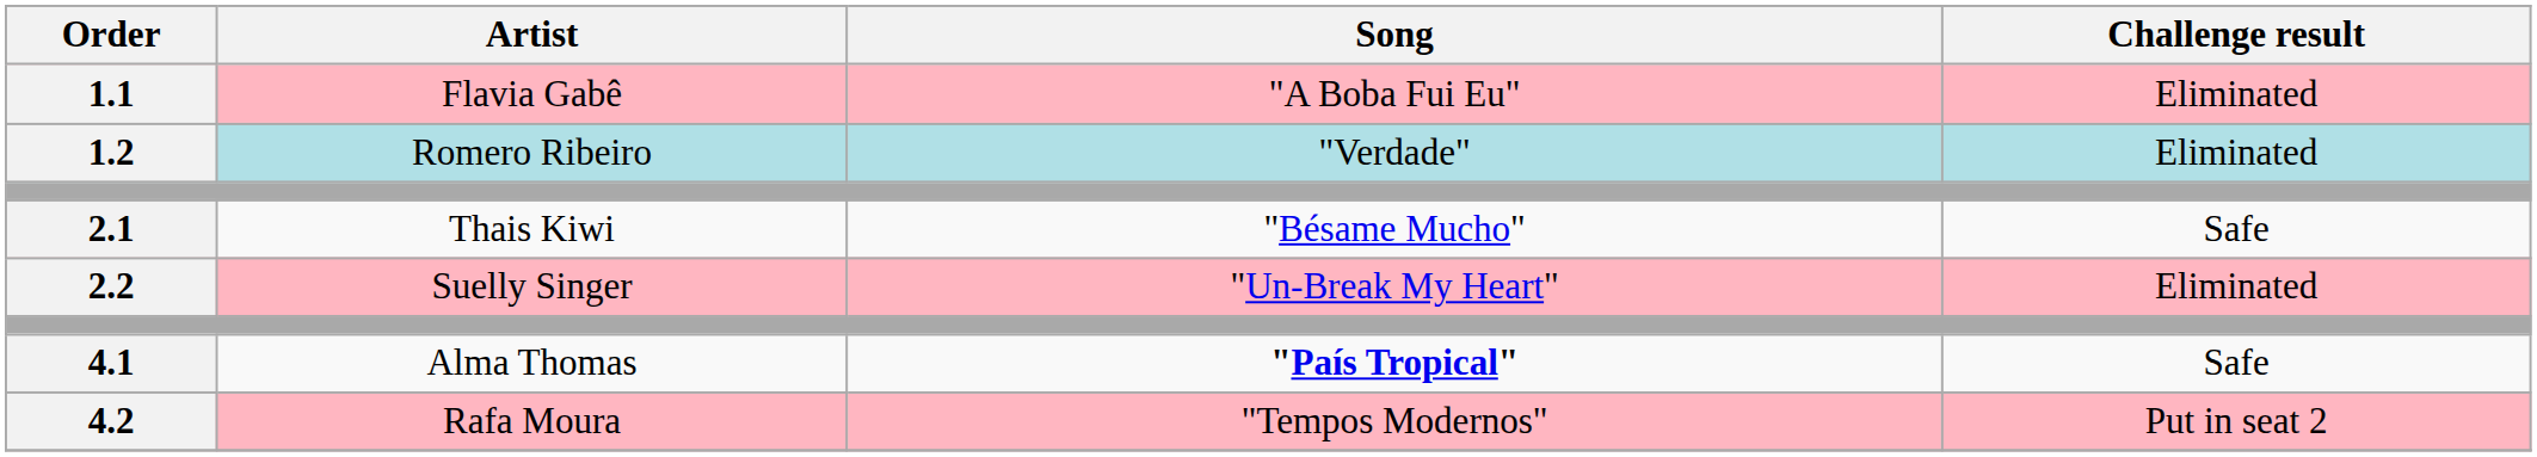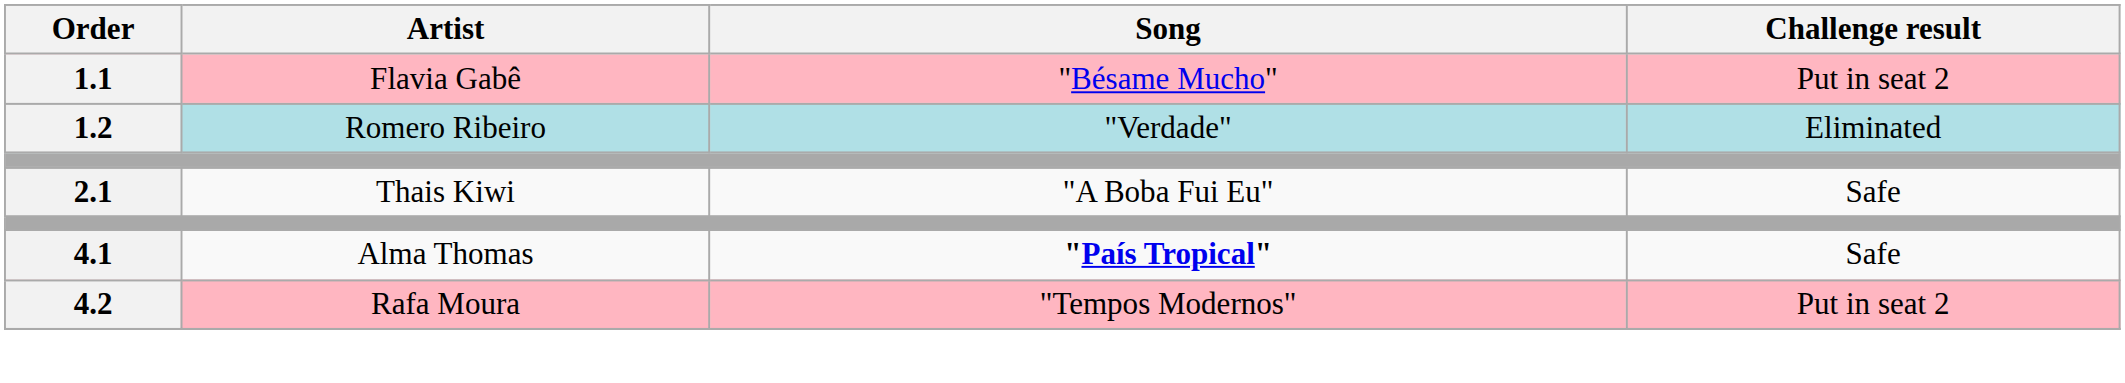1.1 | Song: "A Boba Fui Eu" -> "Bésame Mucho"
1.1 | Challenge result: Eliminated -> Put in seat 2
2.1 | Song: "Bésame Mucho" -> "A Boba Fui Eu"
- row: 2.2 | Suelly Singer | "Un-Break My Heart" | Eliminated
